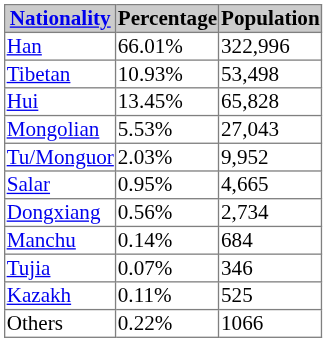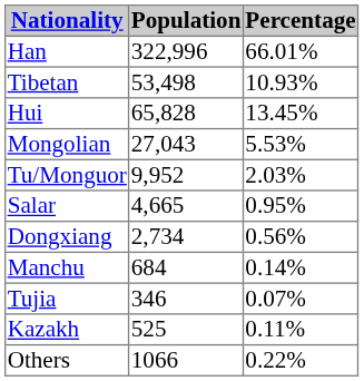columns swapped: Population <-> Percentage
